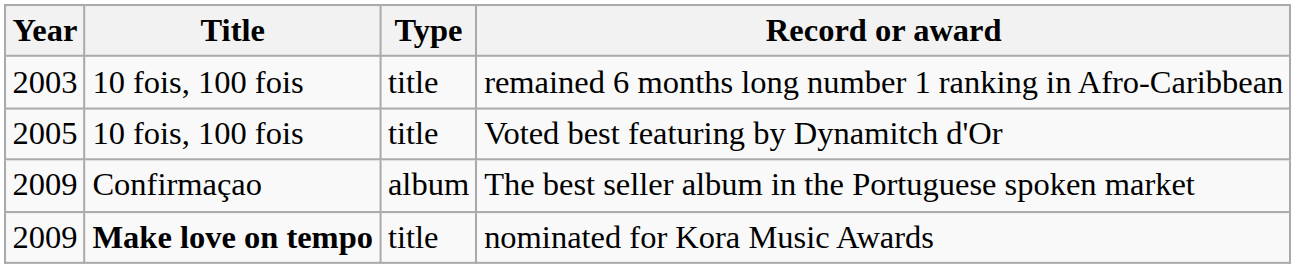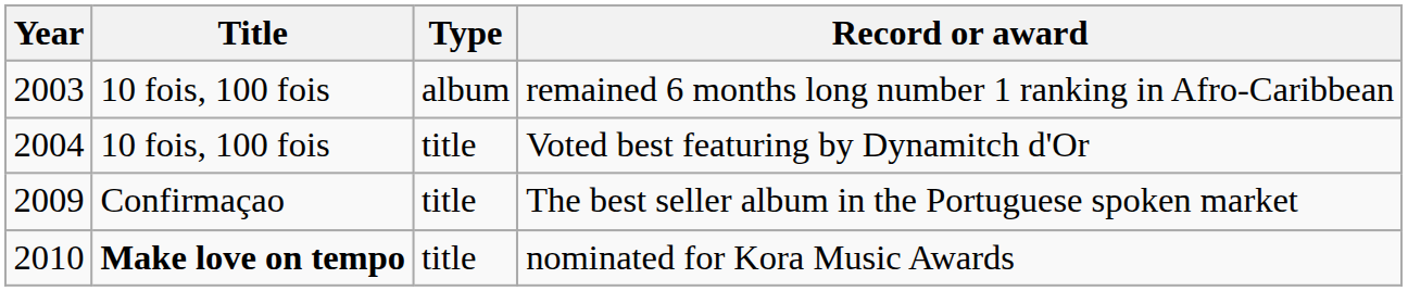remained 6 months long number 1 ranking in Afro-Caribbean | Type: title -> album
Voted best featuring by Dynamitch d'Or | Year: 2005 -> 2004
The best seller album in the Portuguese spoken market | Type: album -> title
nominated for Kora Music Awards | Year: 2009 -> 2010
